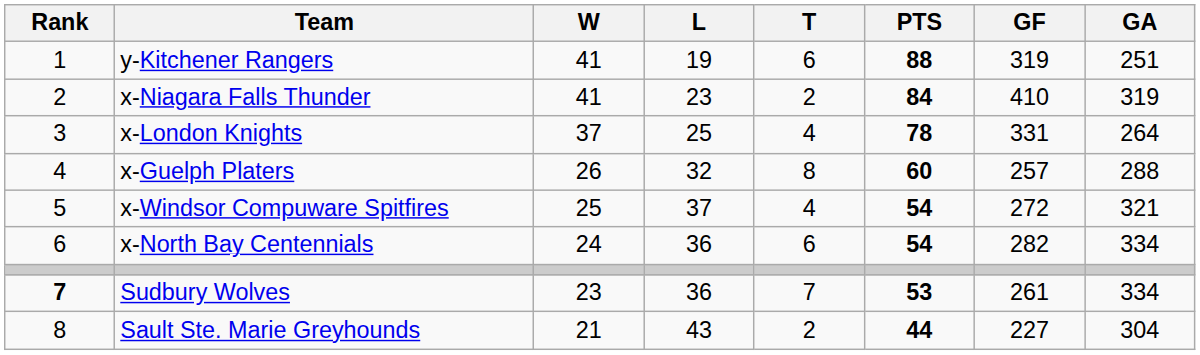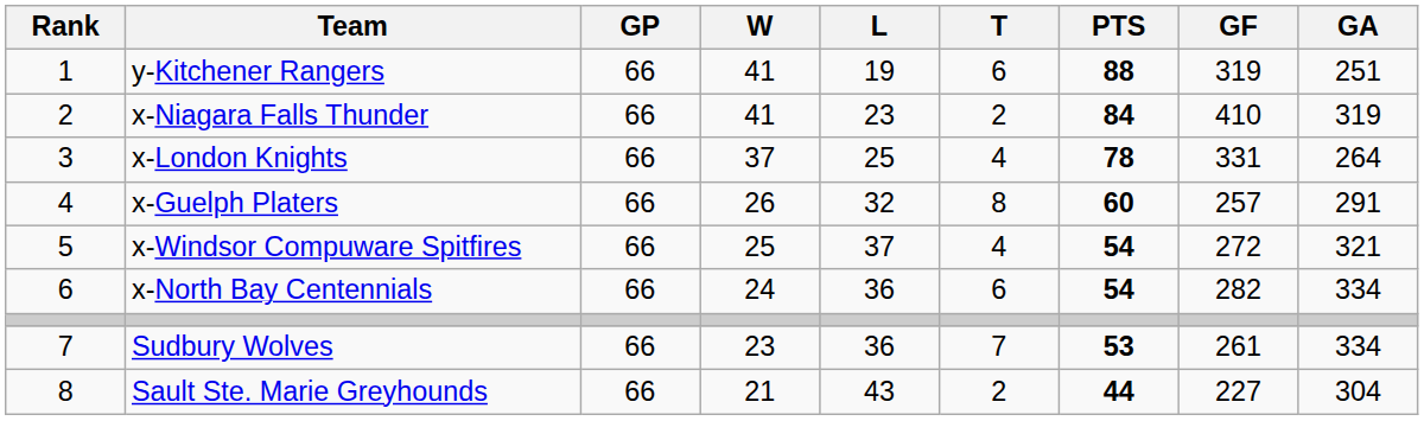+ column: GP | 66 | 66 | 66 | 66 | 66 | 66 | 66 | 66
x-Guelph Platers | GA: 288 -> 291
Sudbury Wolves | Rank: bold -> normal
